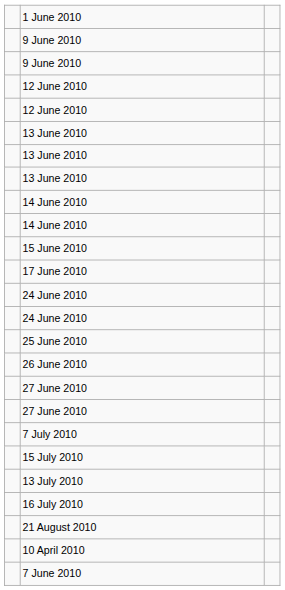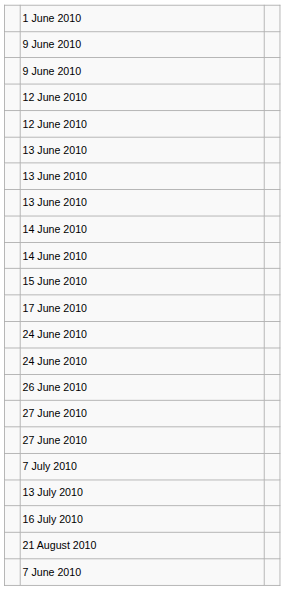- row: 25 June 2010
- row: 15 July 2010
- row: 10 April 2010
